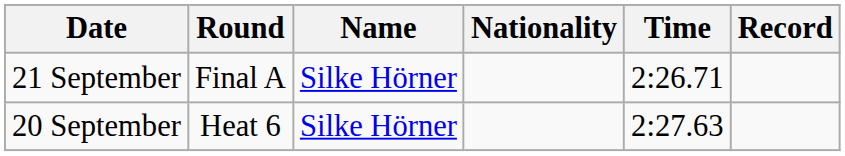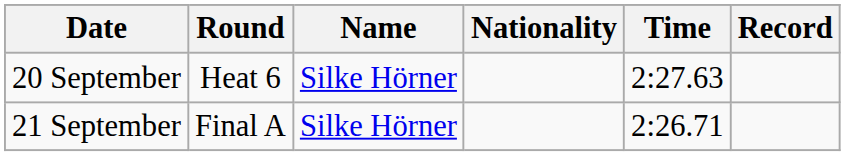rows swapped: 20 September <-> 21 September
